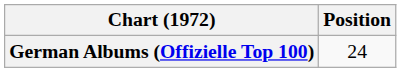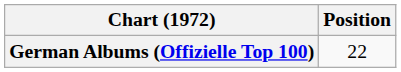German Albums (Offizielle Top 100) | Position: 24 -> 22
